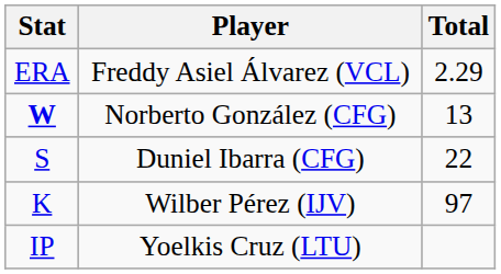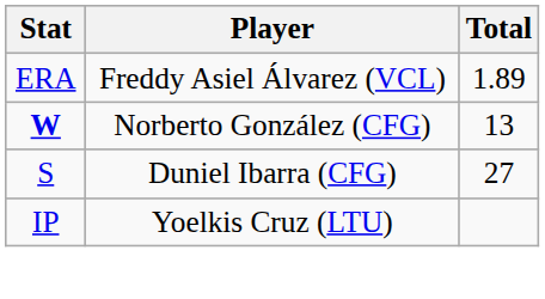Freddy Asiel Álvarez (VCL) | Total: 2.29 -> 1.89
Duniel Ibarra (CFG) | Total: 22 -> 27
- row: K | Wilber Pérez (IJV) | 97
